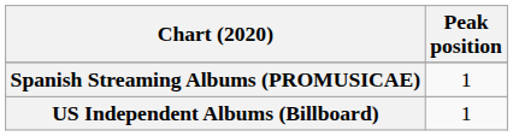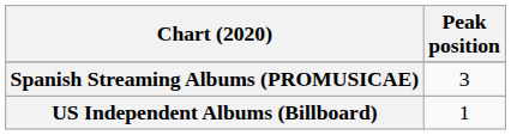Spanish Streaming Albums (PROMUSICAE) | Peak position: 1 -> 3
